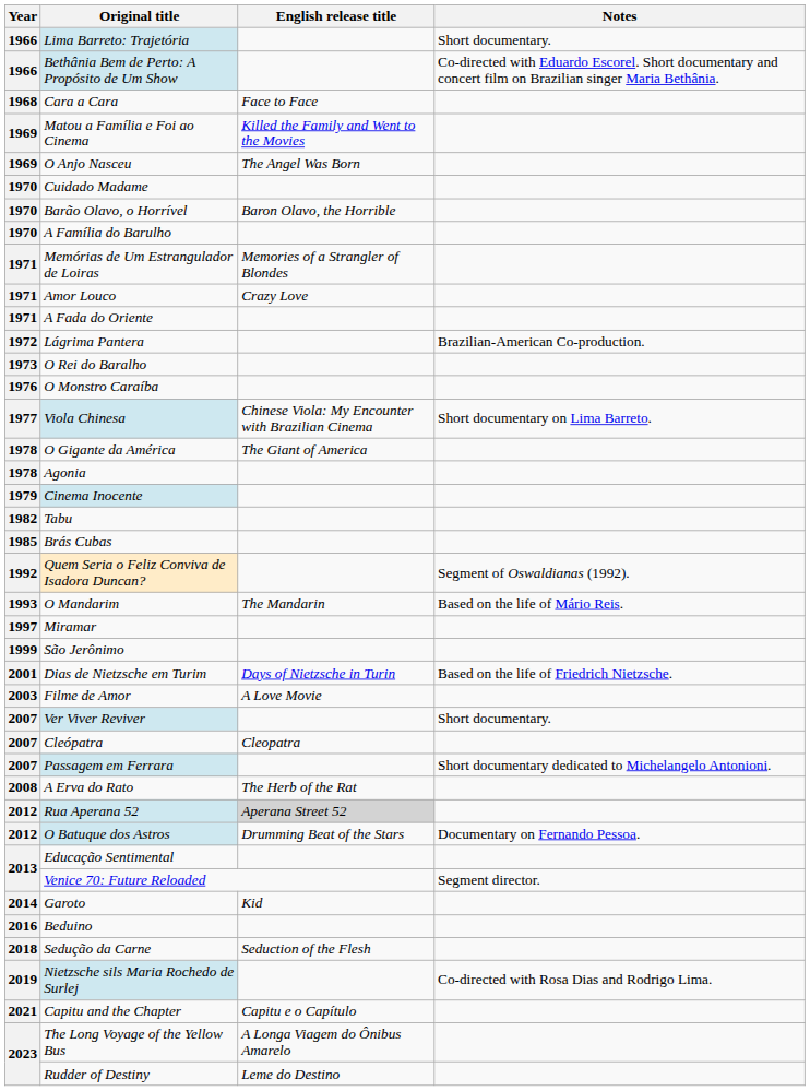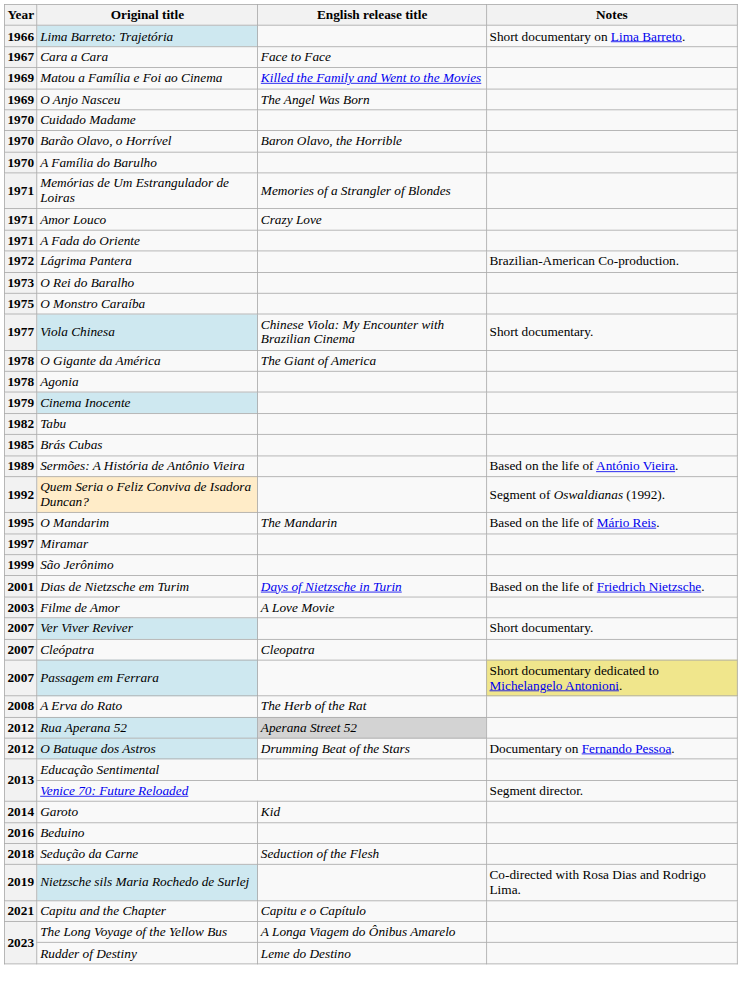Lima Barreto: Trajetória | Notes: Short documentary. -> Short documentary on Lima Barreto.
- row: 1966 | Bethânia Bem de Perto: A Propósito de Um Show | Co-directed with Eduardo Escorel. Short documentary and concert film on Brazilian singer Maria Bethânia.
Cara a Cara | Year: 1968 -> 1967
O Monstro Caraíba | Year: 1976 -> 1975
Viola Chinesa | Notes: Short documentary on Lima Barreto. -> Short documentary.
+ row: 1989 | Sermões: A História de Antônio Vieira | Based on the life of António Vieira.
O Mandarim | Year: 1993 -> 1995
Passagem em Ferrara | Notes: no background -> khaki background
